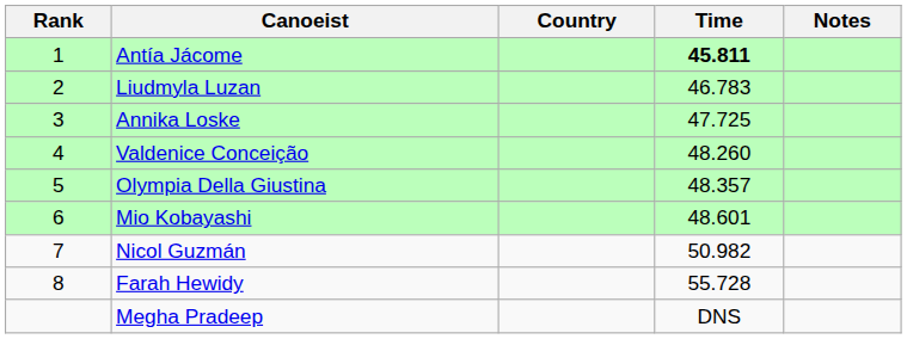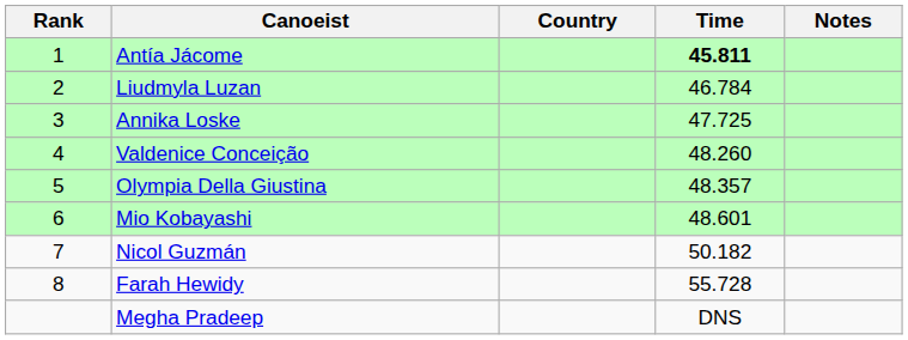Liudmyla Luzan | Time: 46.783 -> 46.784
Nicol Guzmán | Time: 50.982 -> 50.182
